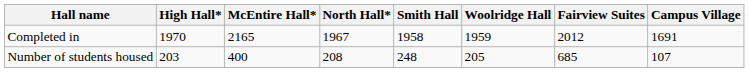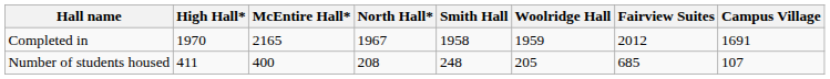Number of students housed | High Hall*: 203 -> 411
